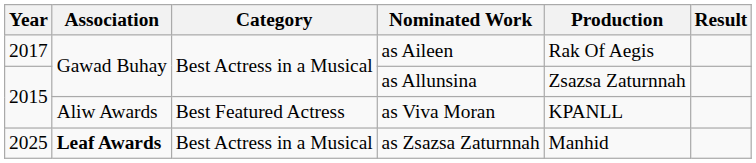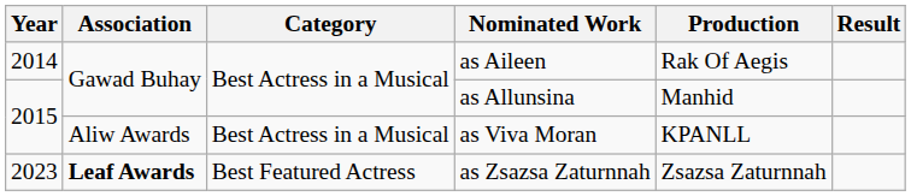as Aileen | Year: 2017 -> 2014
as Allunsina | Production: Zsazsa Zaturnnah -> Manhid
as Viva Moran | Category: Best Featured Actress -> Best Actress in a Musical
as Zsazsa Zaturnnah | Year: 2025 -> 2023
as Zsazsa Zaturnnah | Category: Best Actress in a Musical -> Best Featured Actress
as Zsazsa Zaturnnah | Production: Manhid -> Zsazsa Zaturnnah
